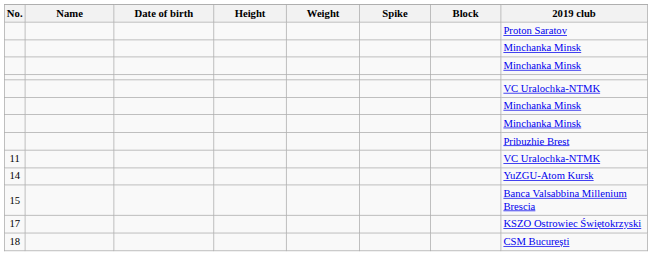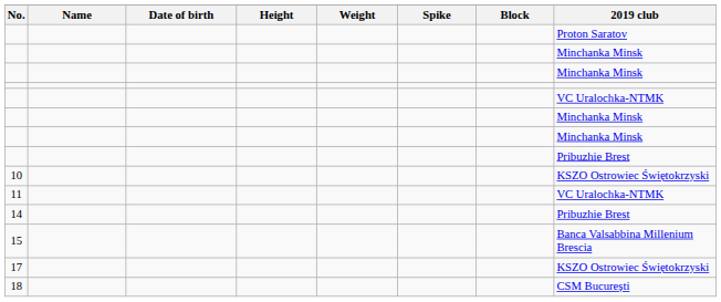+ row: 10 | KSZO Ostrowiec Świętokrzyski
14 | 2019 club: YuZGU-Atom Kursk -> Pribuzhie Brest
